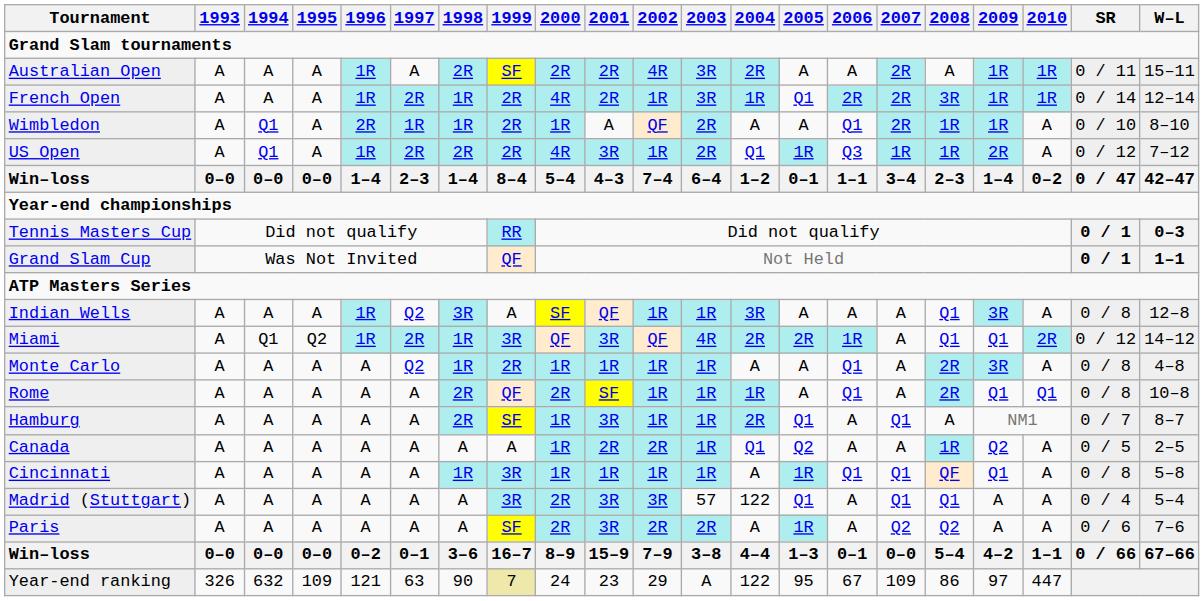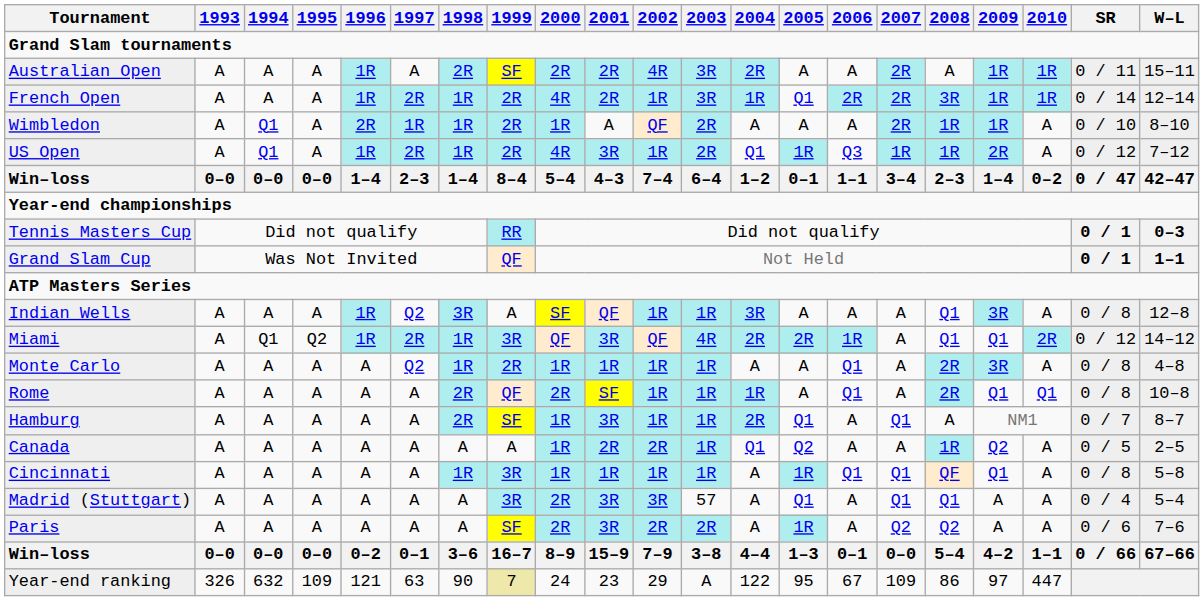Wimbledon | 2006: Q1 -> A
US Open | 1998: 2R -> 1R
Madrid (Stuttgart) | 2004: 122 -> A
